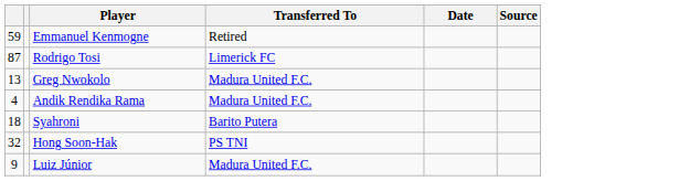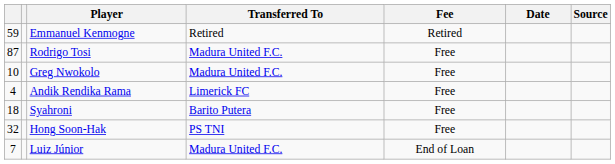+ column: Fee | Retired | Free | Free | Free | Free | Free | End of Loan
Rodrigo Tosi | Transferred To: Limerick FC -> Madura United F.C.
Greg Nwokolo | column 1: 13 -> 10
Andik Rendika Rama | Transferred To: Madura United F.C. -> Limerick FC
Luiz Júnior | column 1: 9 -> 7
